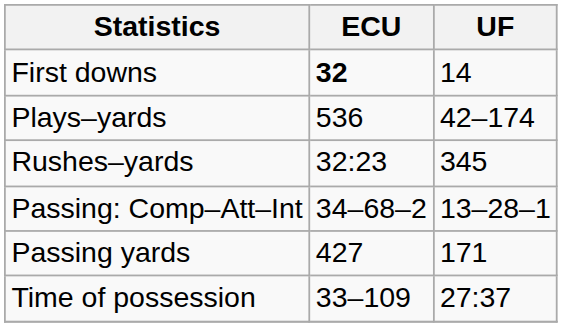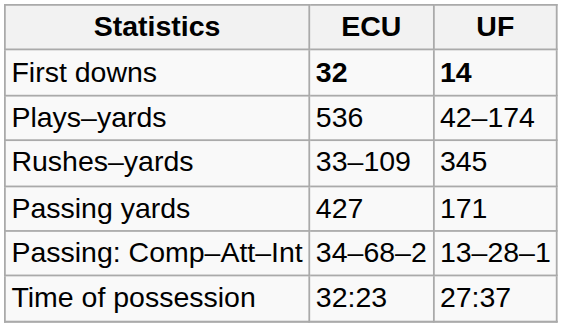First downs | UF: normal -> bold
Rushes–yards | ECU: 32:23 -> 33–109
rows swapped: Passing yards <-> Passing: Comp–Att–Int
Time of possession | ECU: 33–109 -> 32:23
